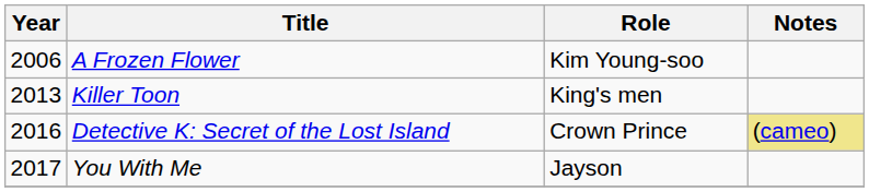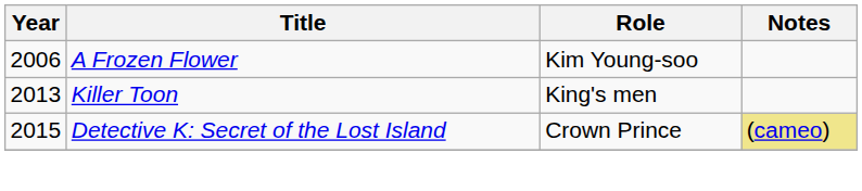Detective K: Secret of the Lost Island | Year: 2016 -> 2015
- row: 2017 | You With Me | Jayson
